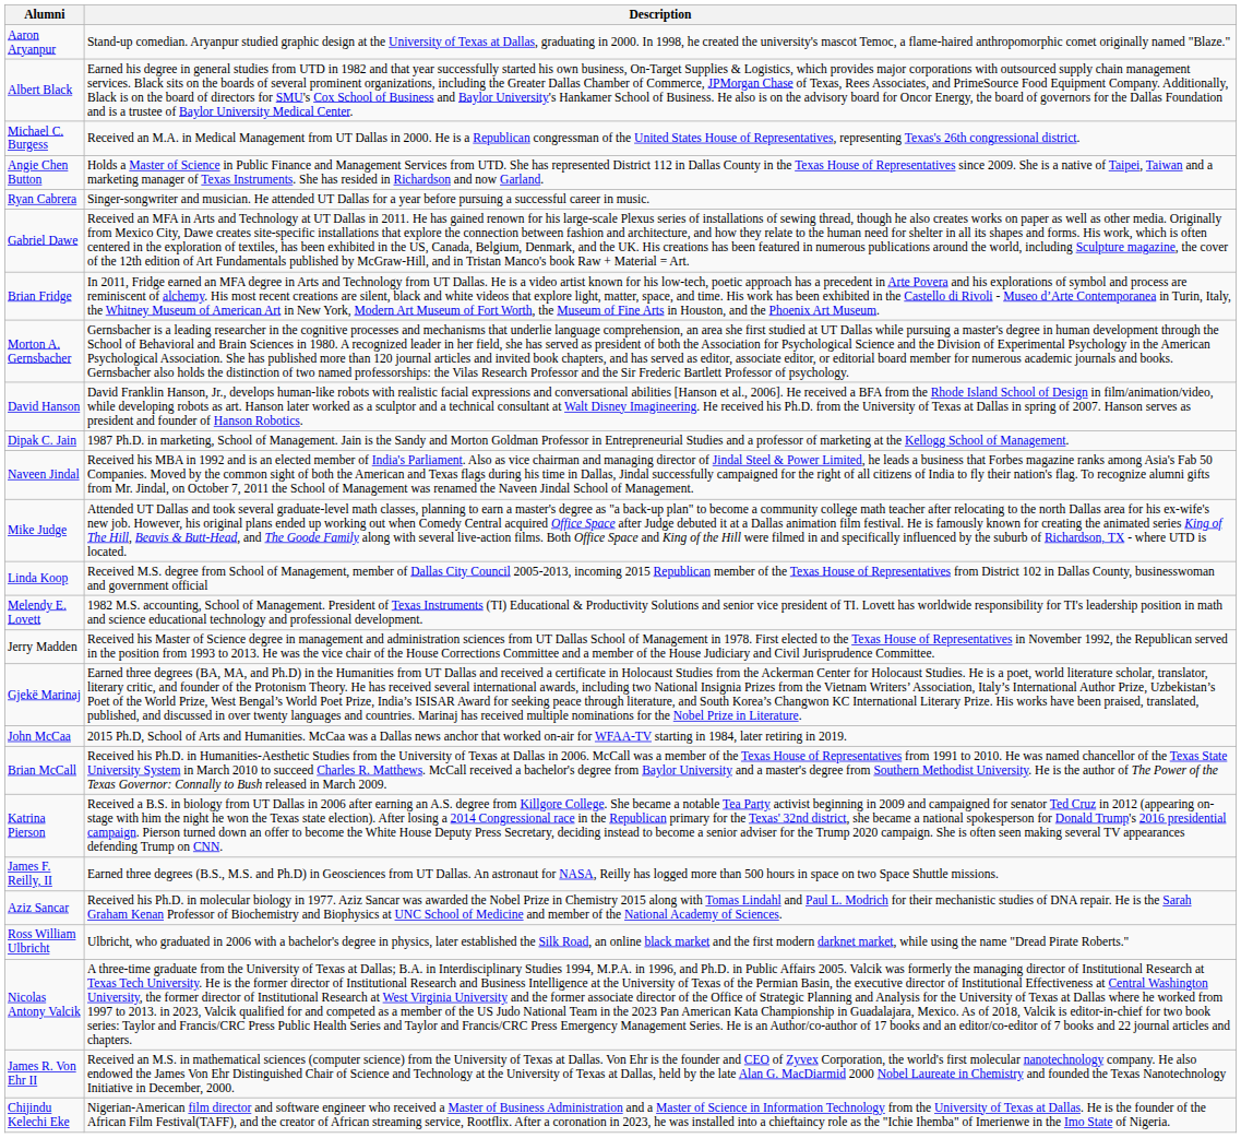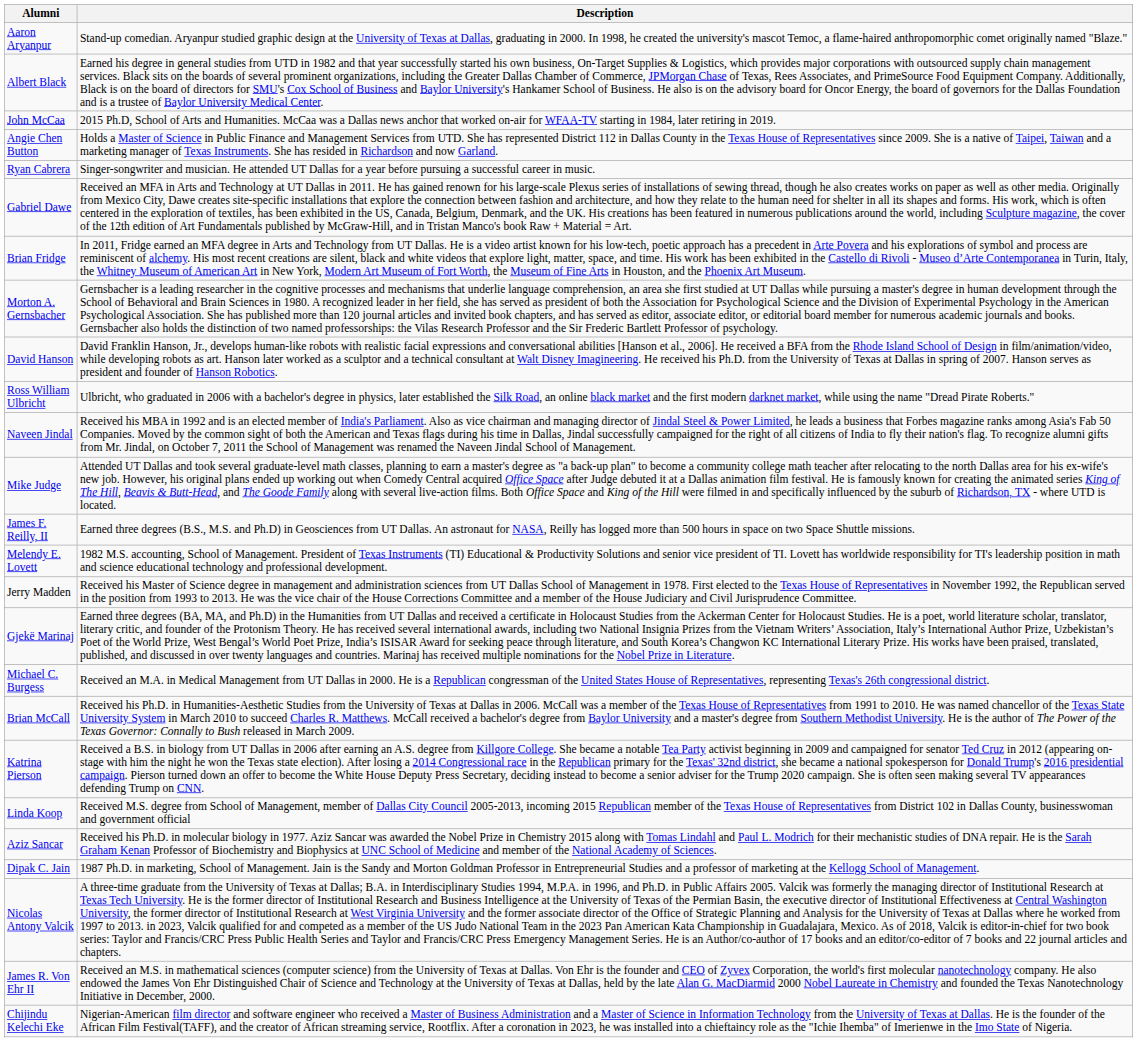rows swapped: Michael C. Burgess <-> John McCaa
rows swapped: Dipak C. Jain <-> Ross William Ulbricht
rows swapped: Linda Koop <-> James F. Reilly, II
